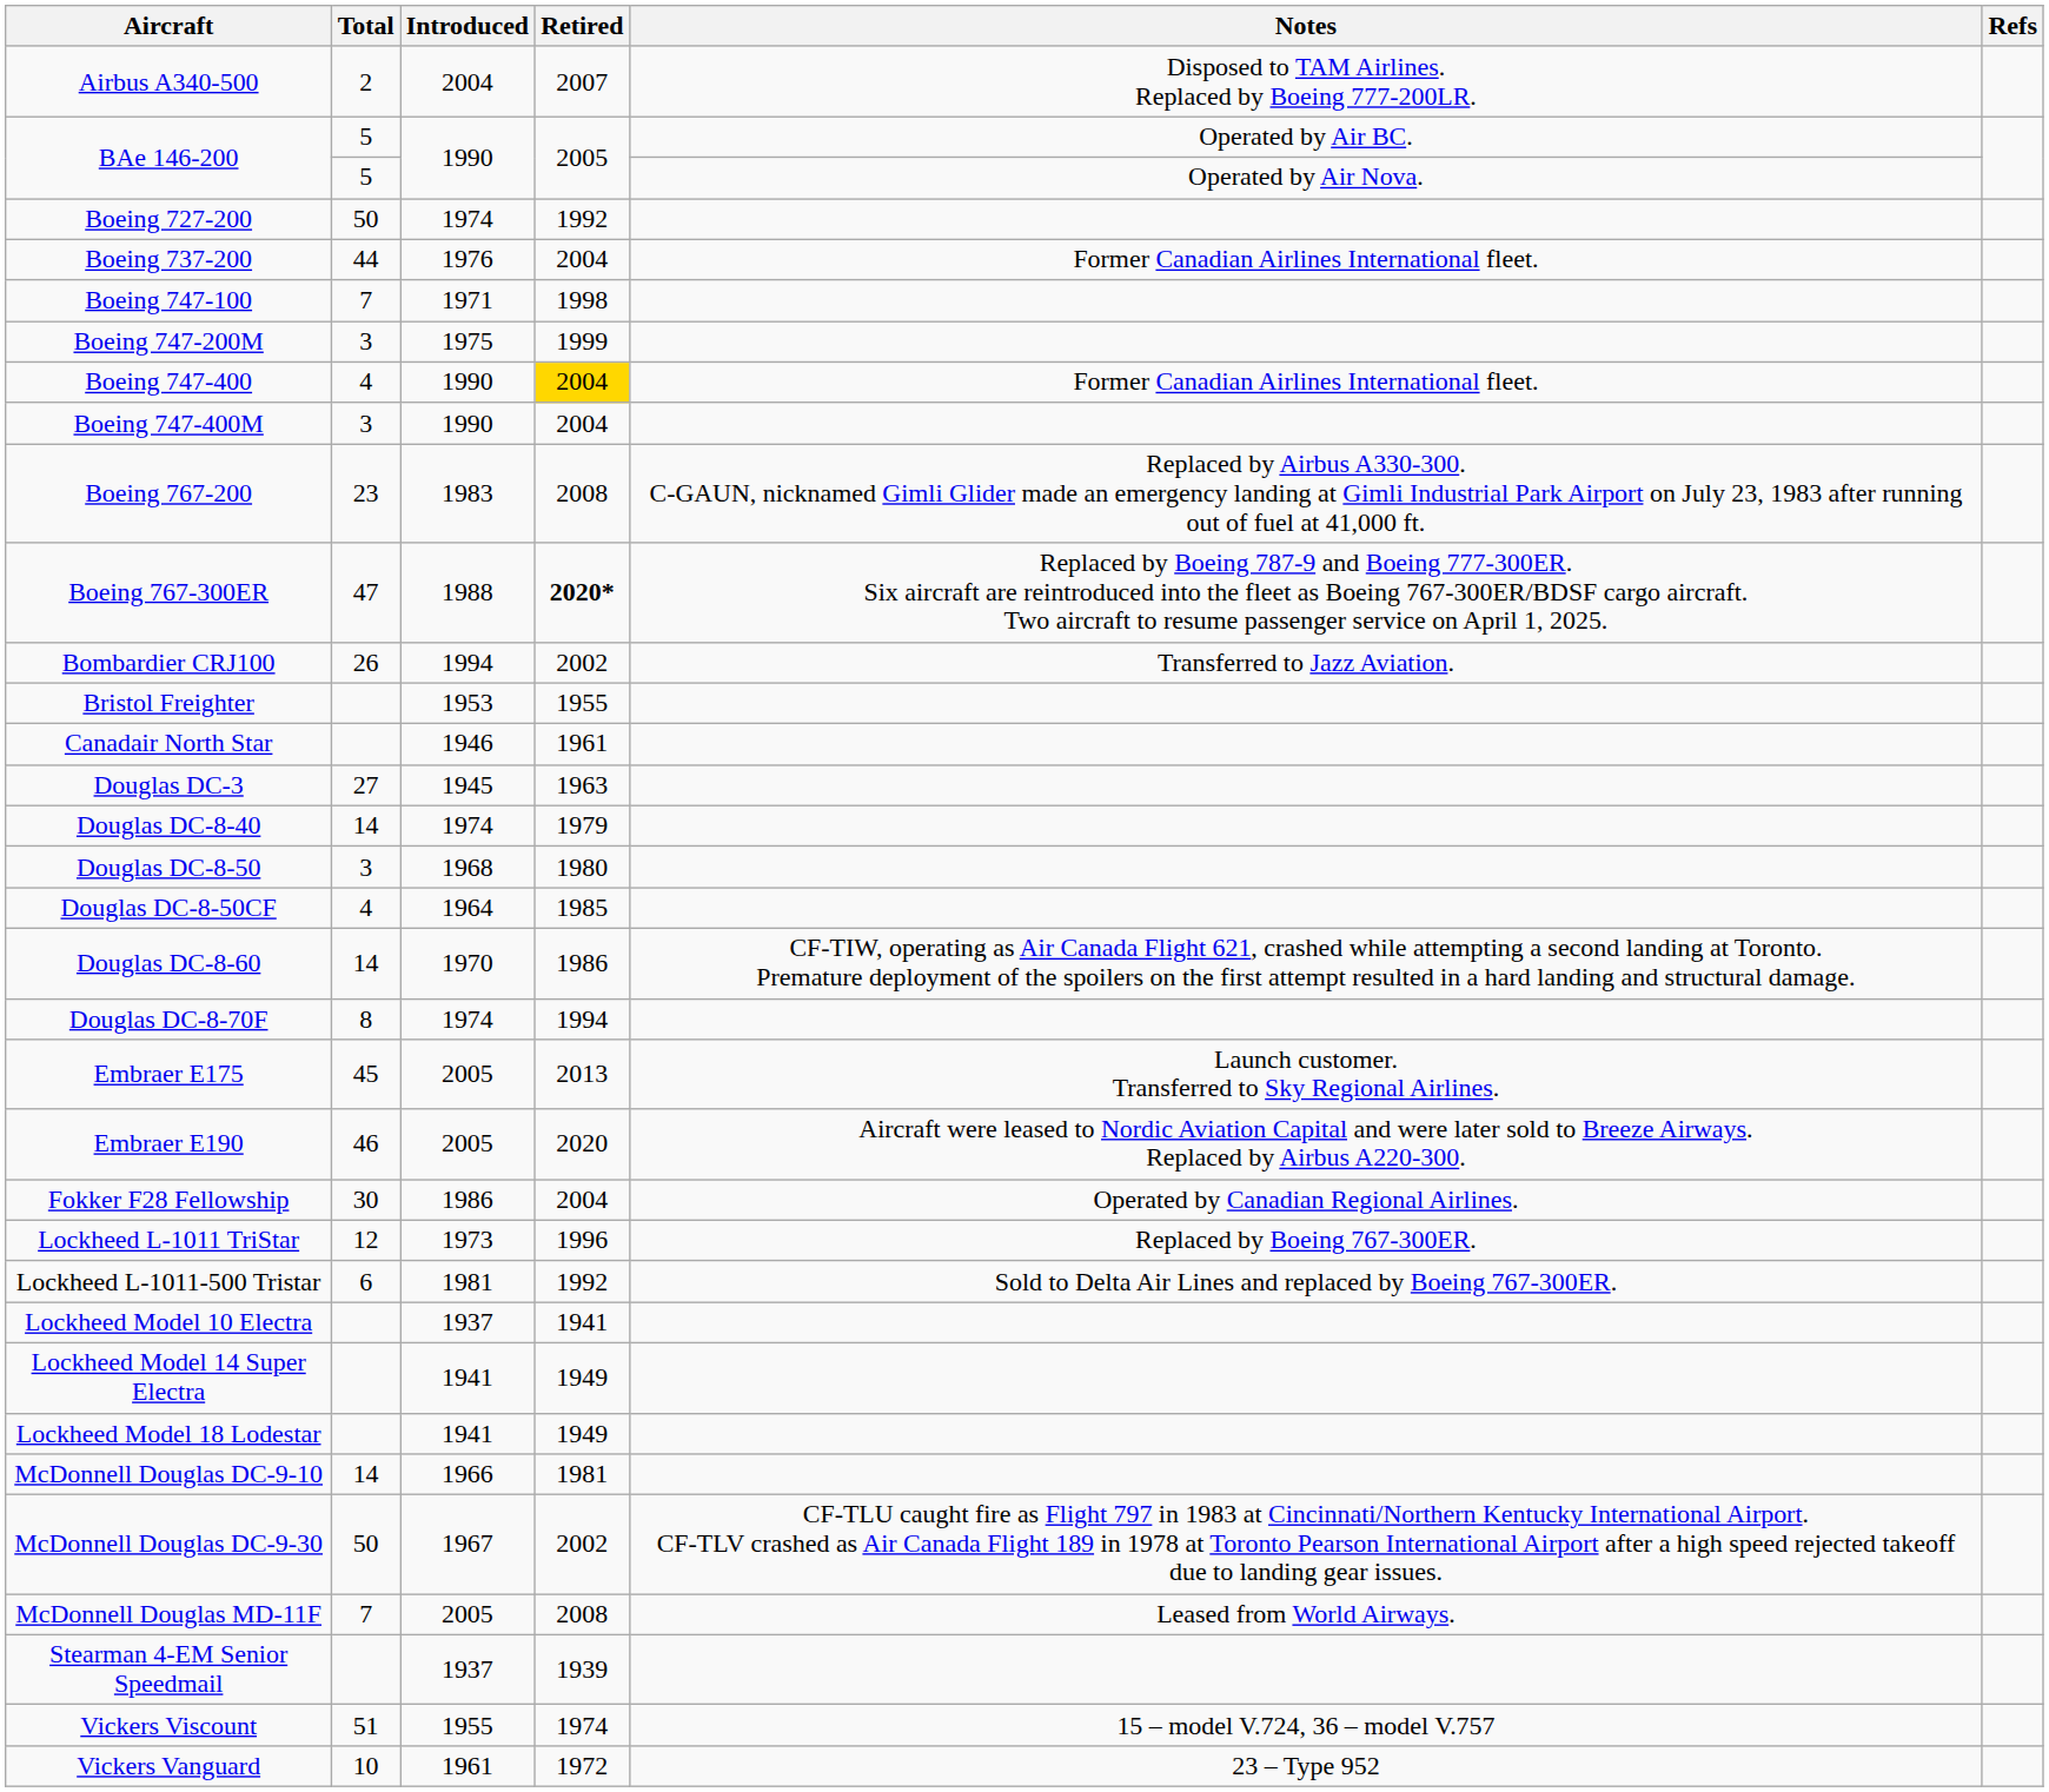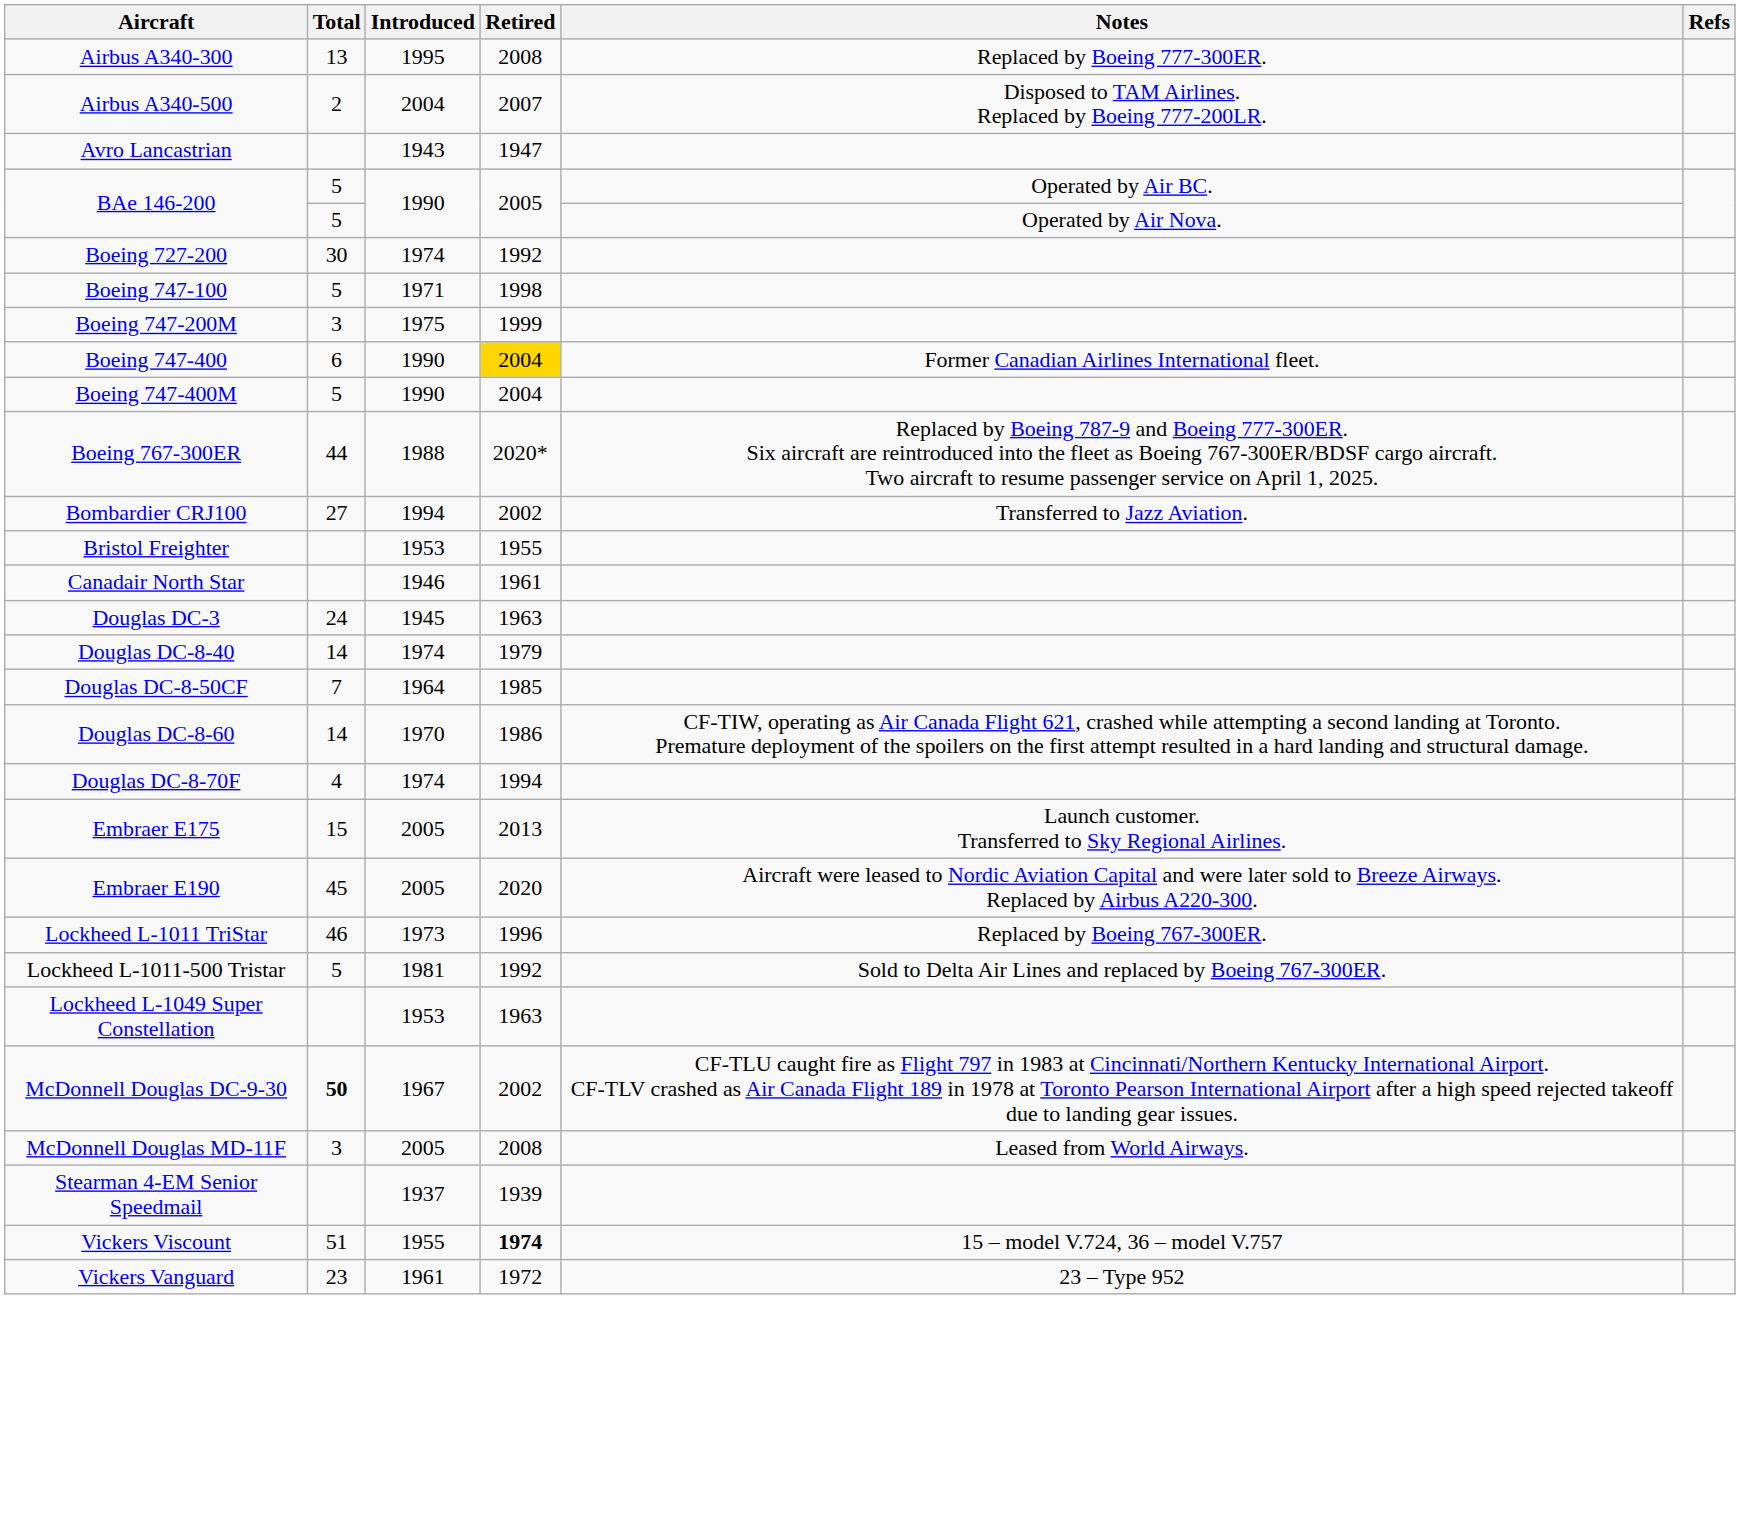+ row: Airbus A340-300 | 13 | 1995 | 2008 | Replaced by Boeing 777-300ER.
+ row: Avro Lancastrian | 1943 | 1947
Boeing 727-200 | Total: 50 -> 30
- row: Boeing 737-200 | 44 | 1976 | 2004 | Former Canadian Airlines International fleet.
Boeing 747-100 | Total: 7 -> 5
Boeing 747-400 | Total: 4 -> 6
Boeing 747-400M | Total: 3 -> 5
- row: Boeing 767-200 | 23 | 1983 | 2008 | Replaced by Airbus A330-300. C-GAUN, nicknamed Gimli Glider made an emergency landing at Gimli Industrial Park Airport on July 23, 1983 after running out of fuel at 41,000 ft.
Boeing 767-300ER | Total: 47 -> 44
Boeing 767-300ER | Retired: bold -> normal
Bombardier CRJ100 | Total: 26 -> 27
Douglas DC-3 | Total: 27 -> 24
- row: Douglas DC-8-50 | 3 | 1968 | 1980
Douglas DC-8-50CF | Total: 4 -> 7
Douglas DC-8-70F | Total: 8 -> 4
Embraer E175 | Total: 45 -> 15
Embraer E190 | Total: 46 -> 45
- row: Fokker F28 Fellowship | 30 | 1986 | 2004 | Operated by Canadian Regional Airlines.
Lockheed L-1011 TriStar | Total: 12 -> 46
Lockheed L-1011-500 Tristar | Total: 6 -> 5
+ row: Lockheed L-1049 Super Constellation | 1953 | 1963
- row: Lockheed Model 10 Electra | 1937 | 1941
- row: Lockheed Model 14 Super Electra | 1941 | 1949
- row: Lockheed Model 18 Lodestar | 1941 | 1949
- row: McDonnell Douglas DC-9-10 | 14 | 1966 | 1981
McDonnell Douglas DC-9-30 | Total: normal -> bold
McDonnell Douglas MD-11F | Total: 7 -> 3
Vickers Viscount | Retired: normal -> bold
Vickers Vanguard | Total: 10 -> 23
